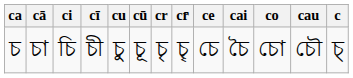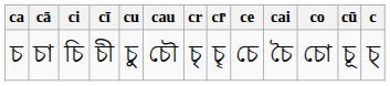columns swapped: cū <-> cau
